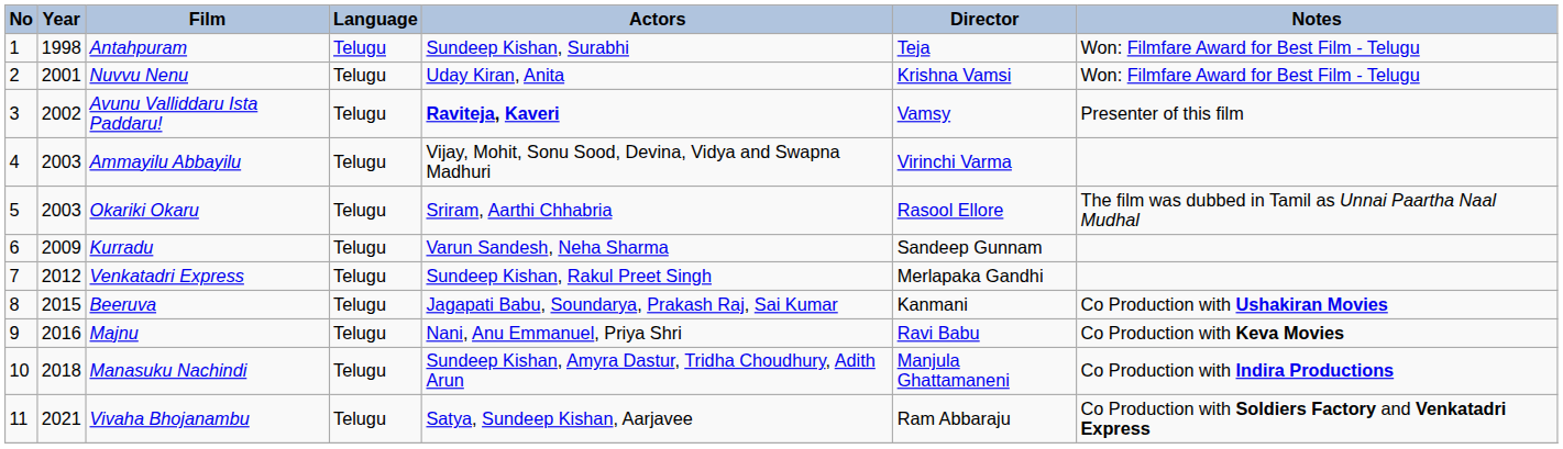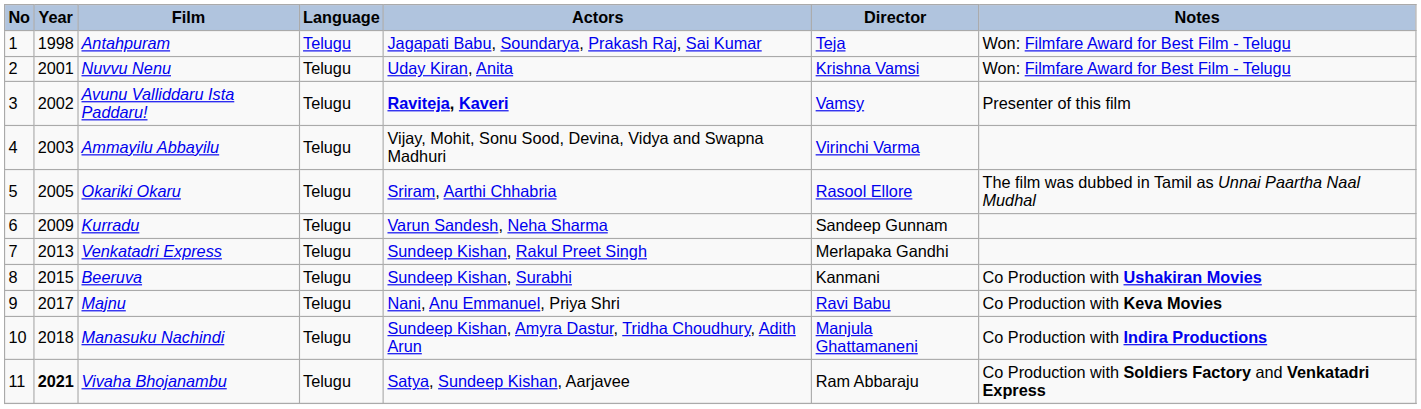Antahpuram | Actors: Sundeep Kishan, Surabhi -> Jagapati Babu, Soundarya, Prakash Raj, Sai Kumar
Okariki Okaru | Year: 2003 -> 2005
Venkatadri Express | Year: 2012 -> 2013
Beeruva | Actors: Jagapati Babu, Soundarya, Prakash Raj, Sai Kumar -> Sundeep Kishan, Surabhi
Majnu | Year: 2016 -> 2017
Vivaha Bhojanambu | Year: normal -> bold
